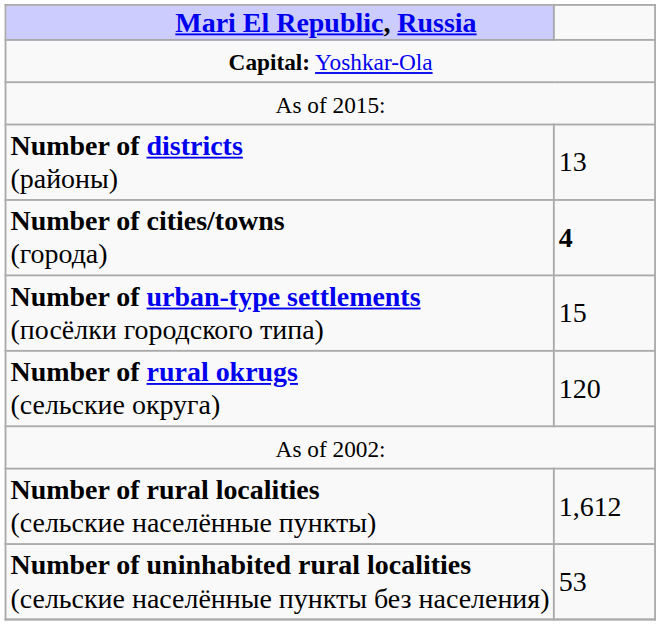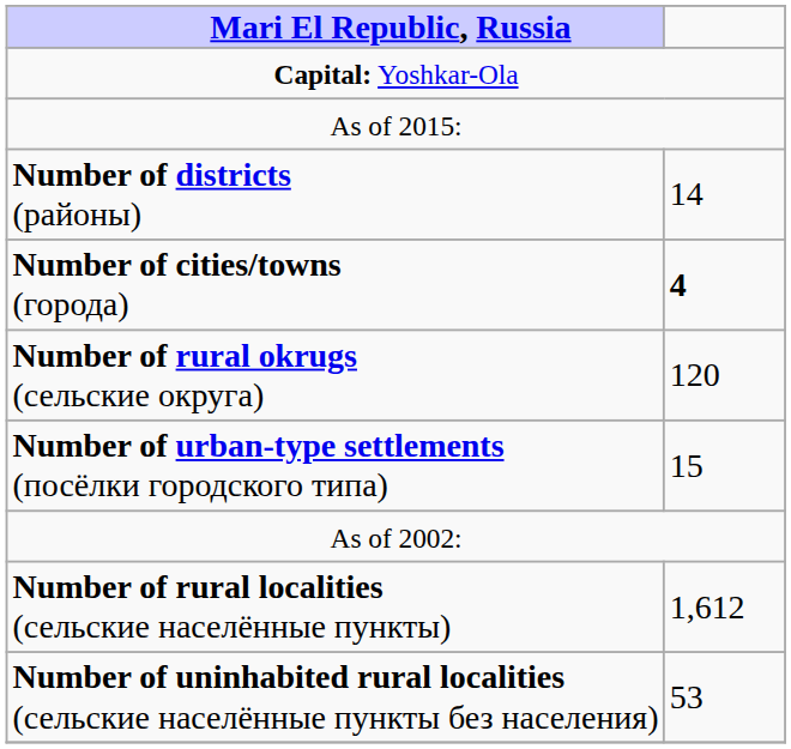Number of districts (районы) | column 2: 13 -> 14
rows swapped: Number of urban-type settlements (посёлки городского типа) <-> Number of rural okrugs (сельские округа)
